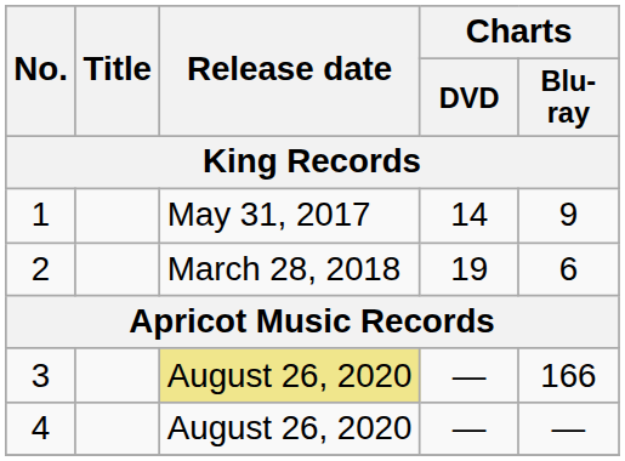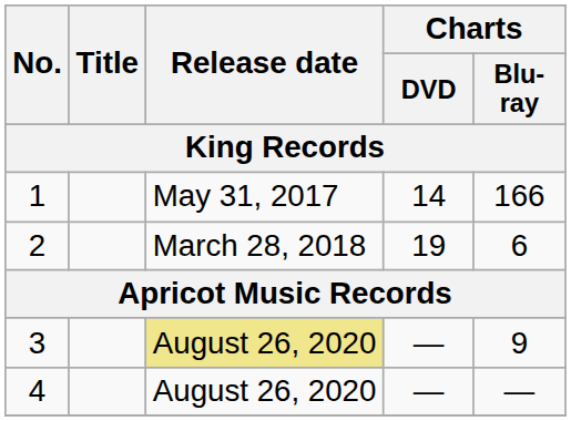1 | Charts / Blu-ray: 9 -> 166
3 | Charts / Blu-ray: 166 -> 9
